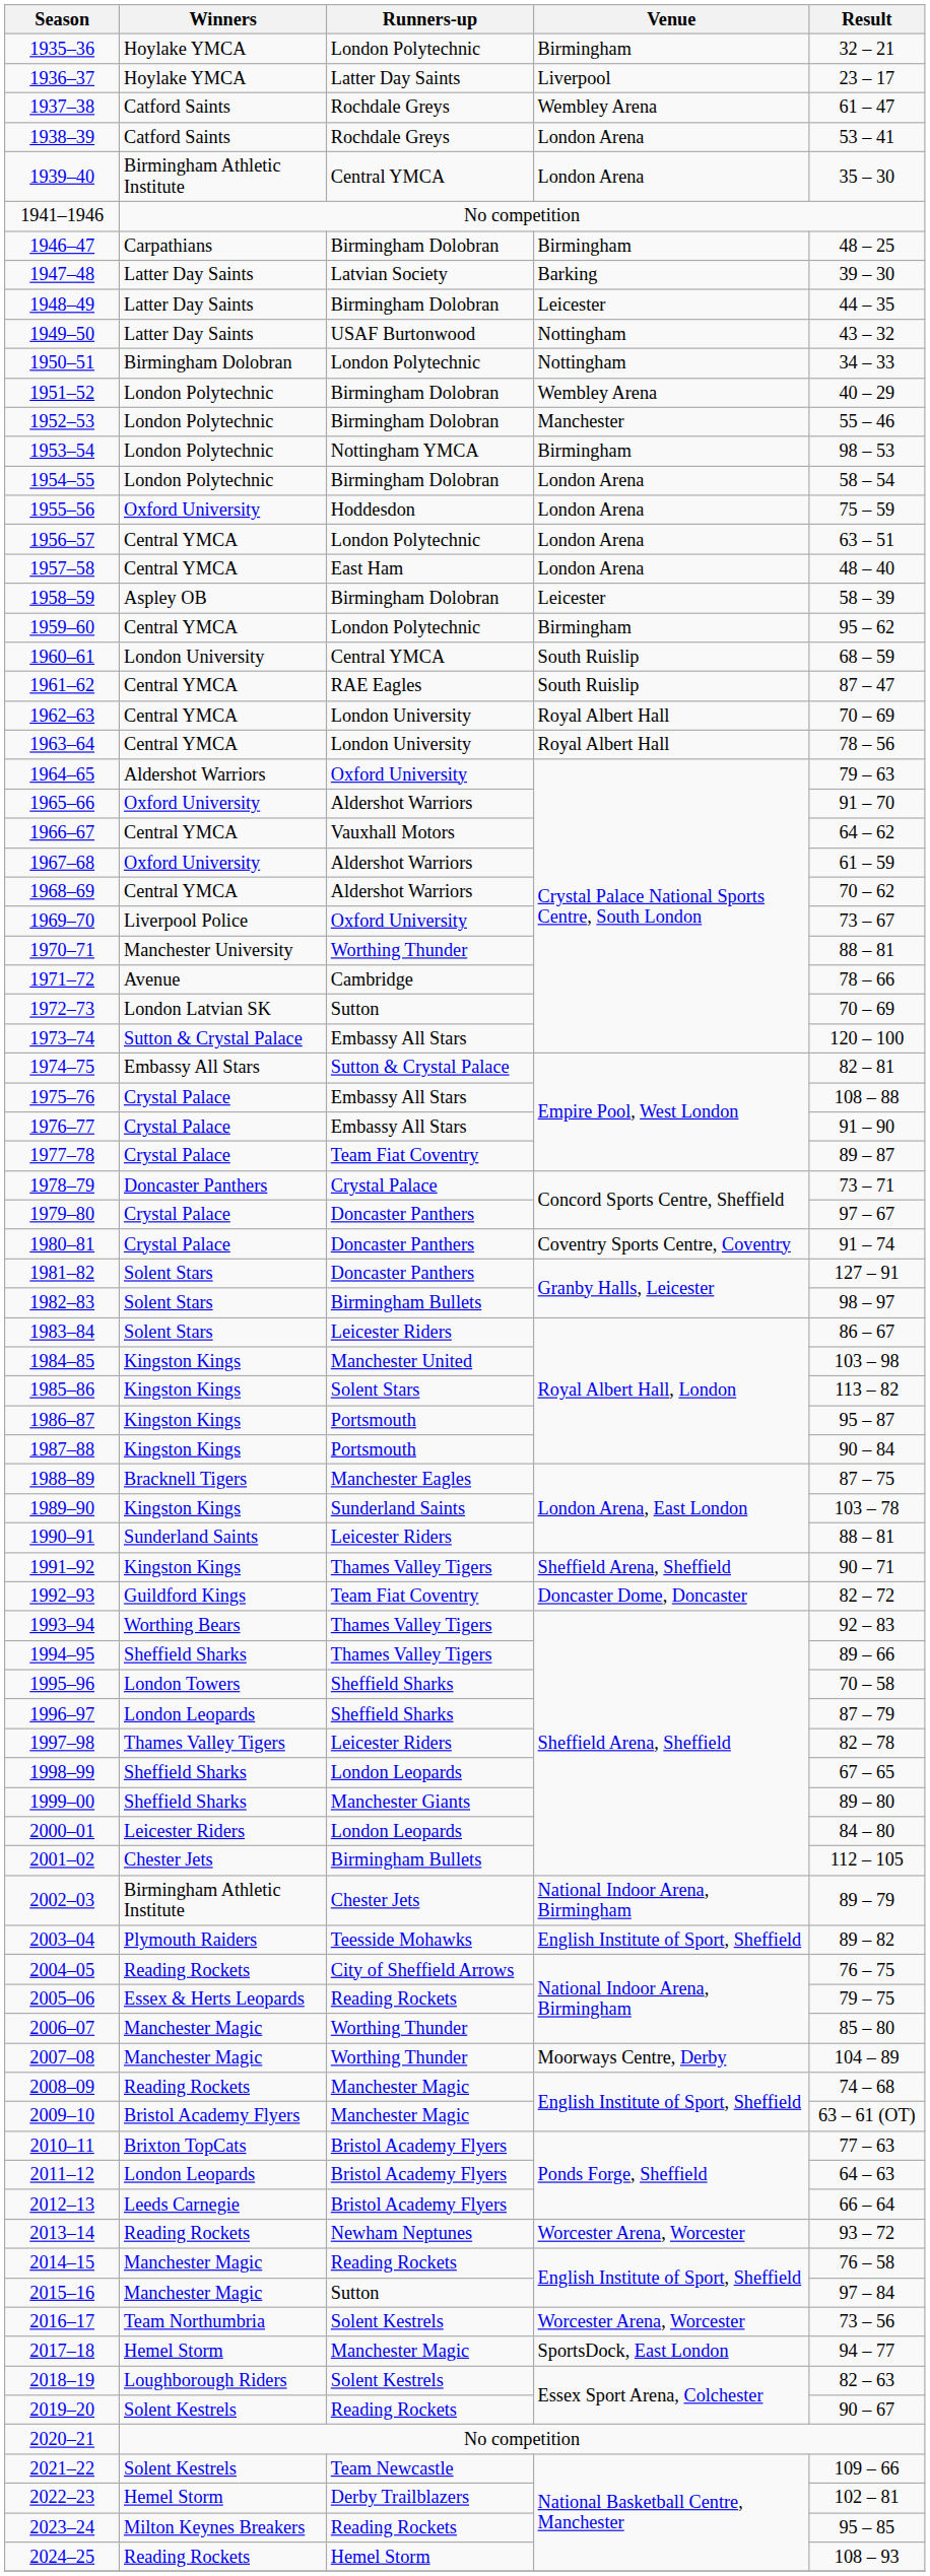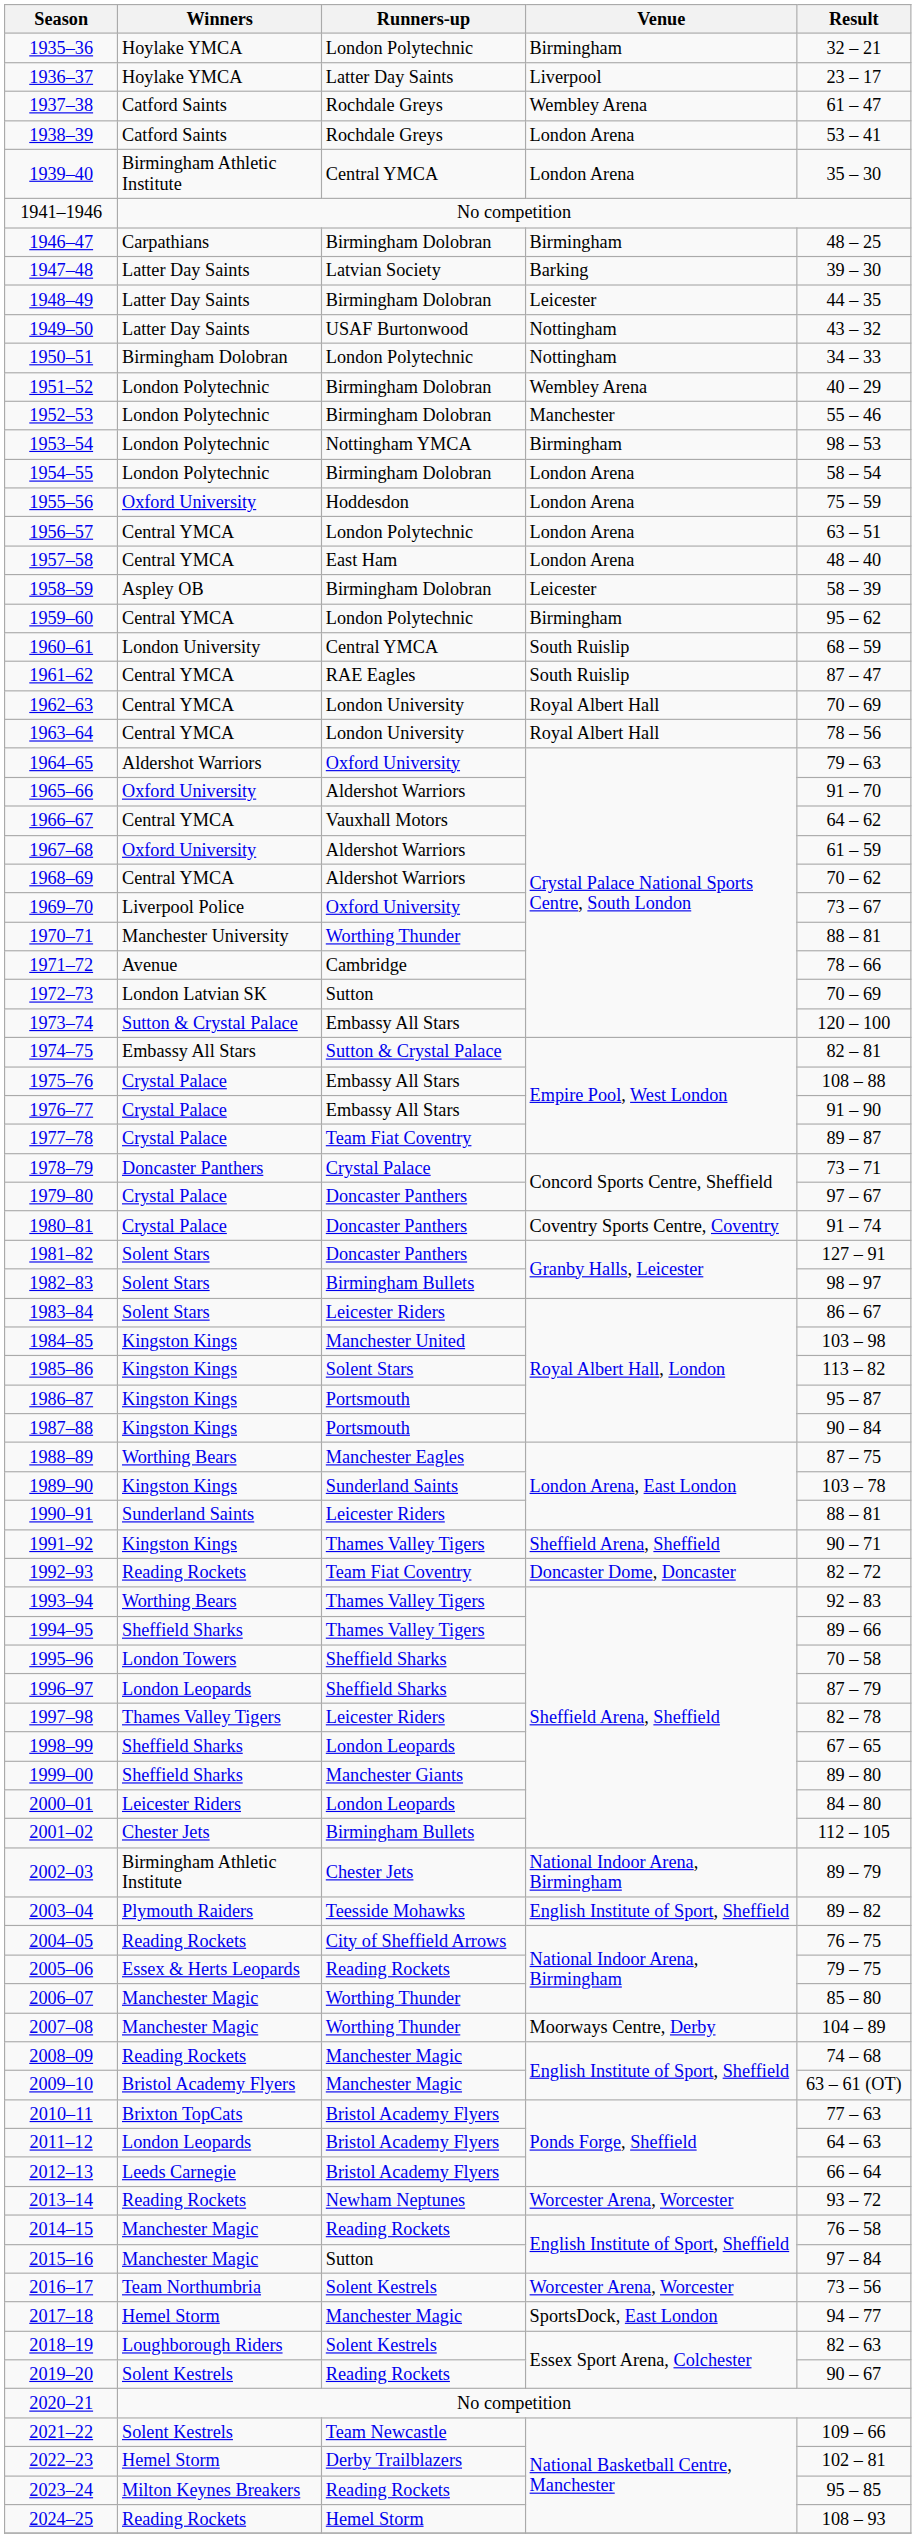1988–89 | Winners: Bracknell Tigers -> Worthing Bears
1992–93 | Winners: Guildford Kings -> Reading Rockets
